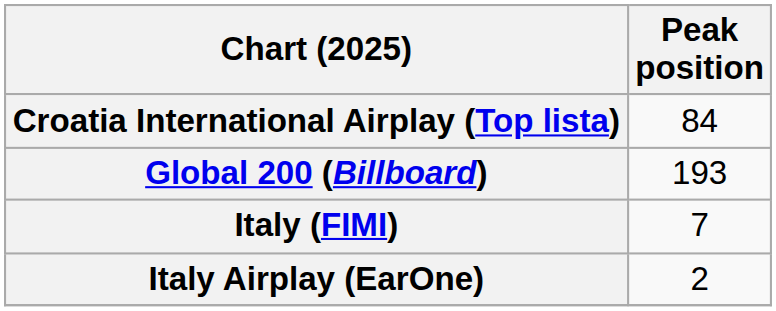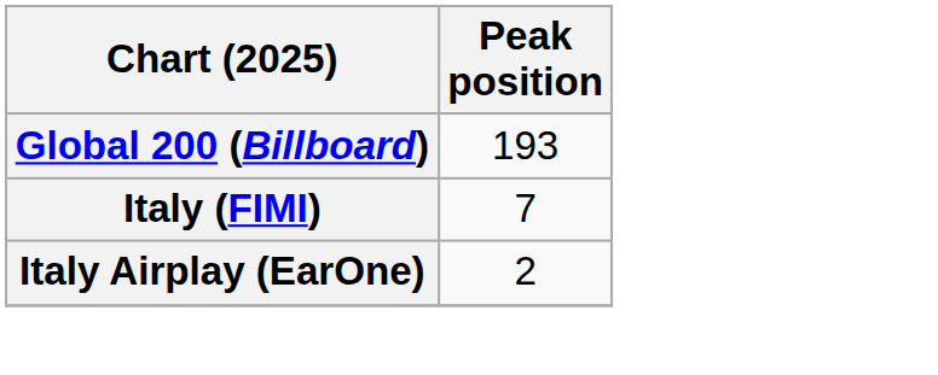- row: Croatia International Airplay (Top lista) | 84
